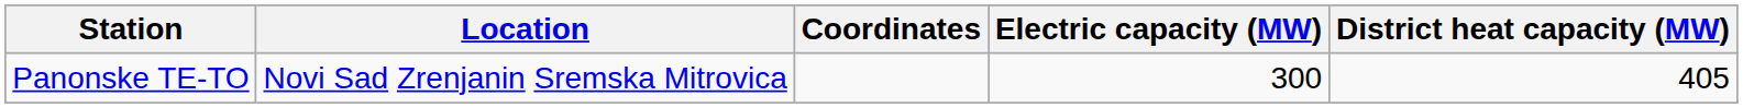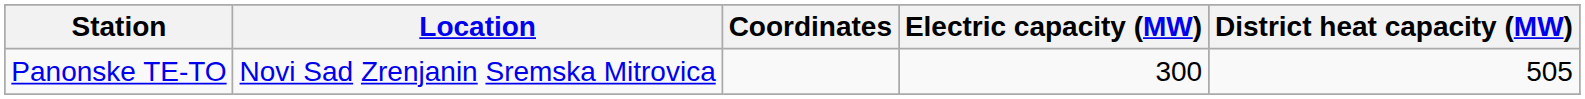Panonske TE-TO | District heat capacity (MW): 405 -> 505
